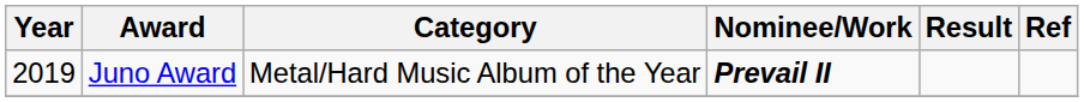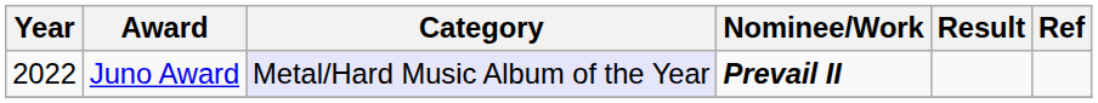Juno Award | Year: 2019 -> 2022
Juno Award | Category: no background -> lavender background
